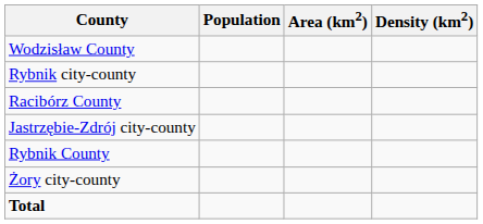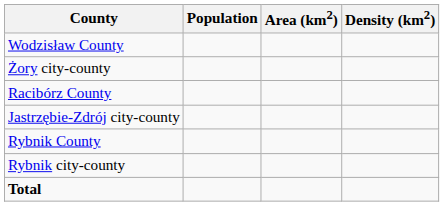rows swapped: Rybnik city-county <-> Żory city-county
